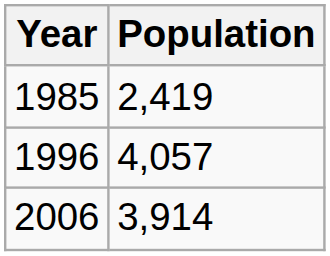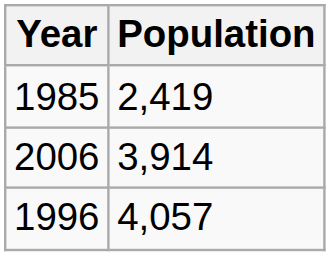rows swapped: 1996 <-> 2006
